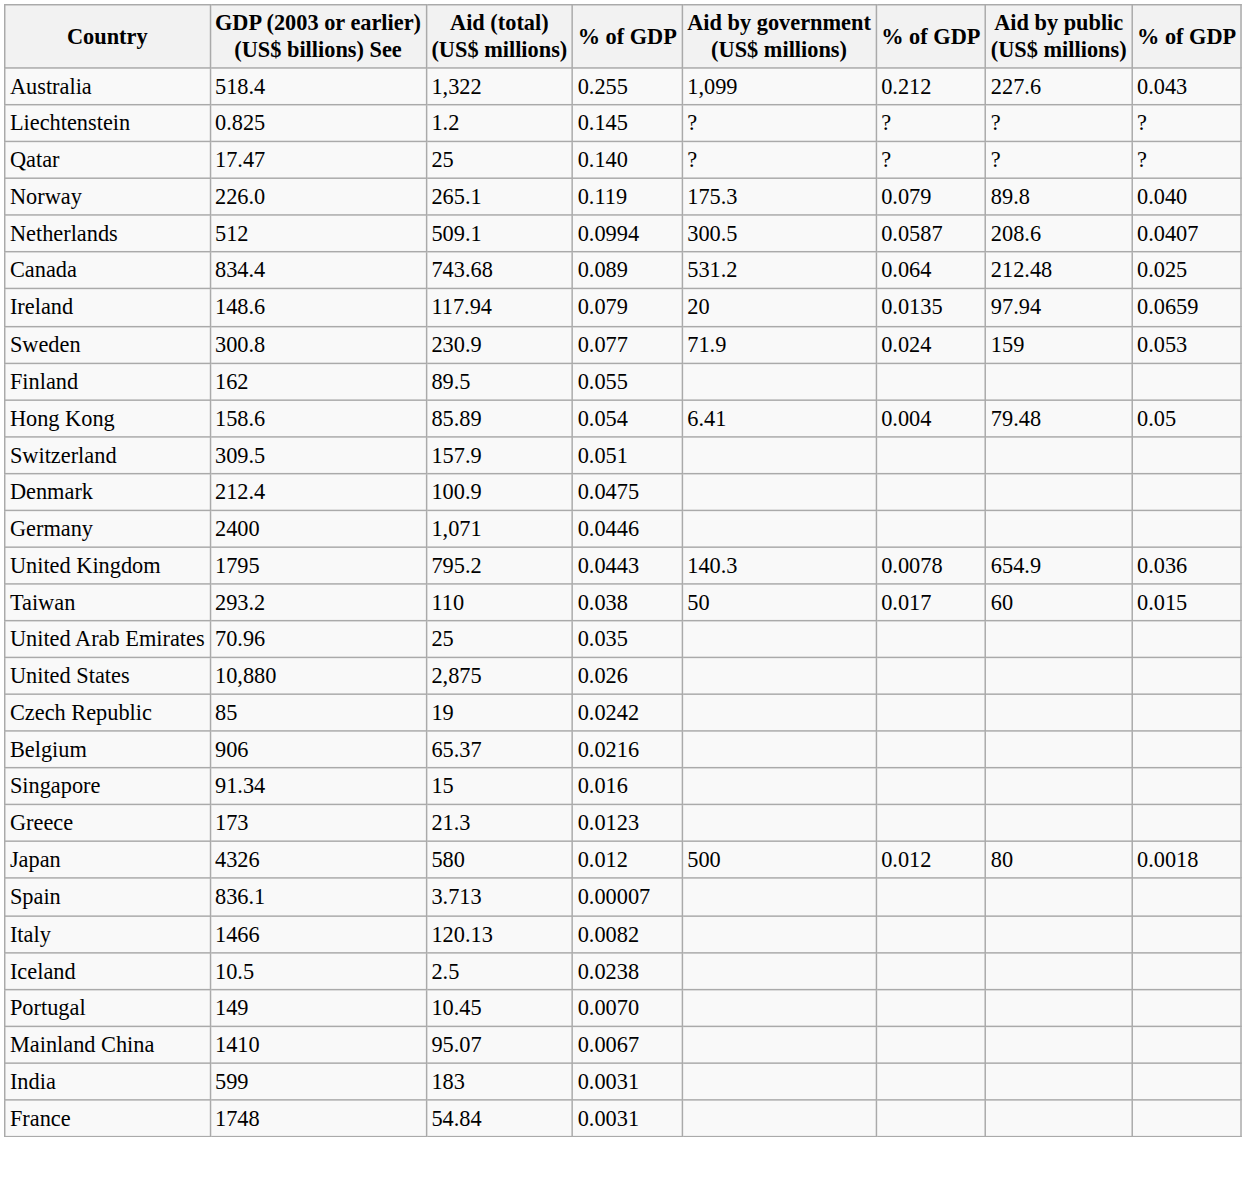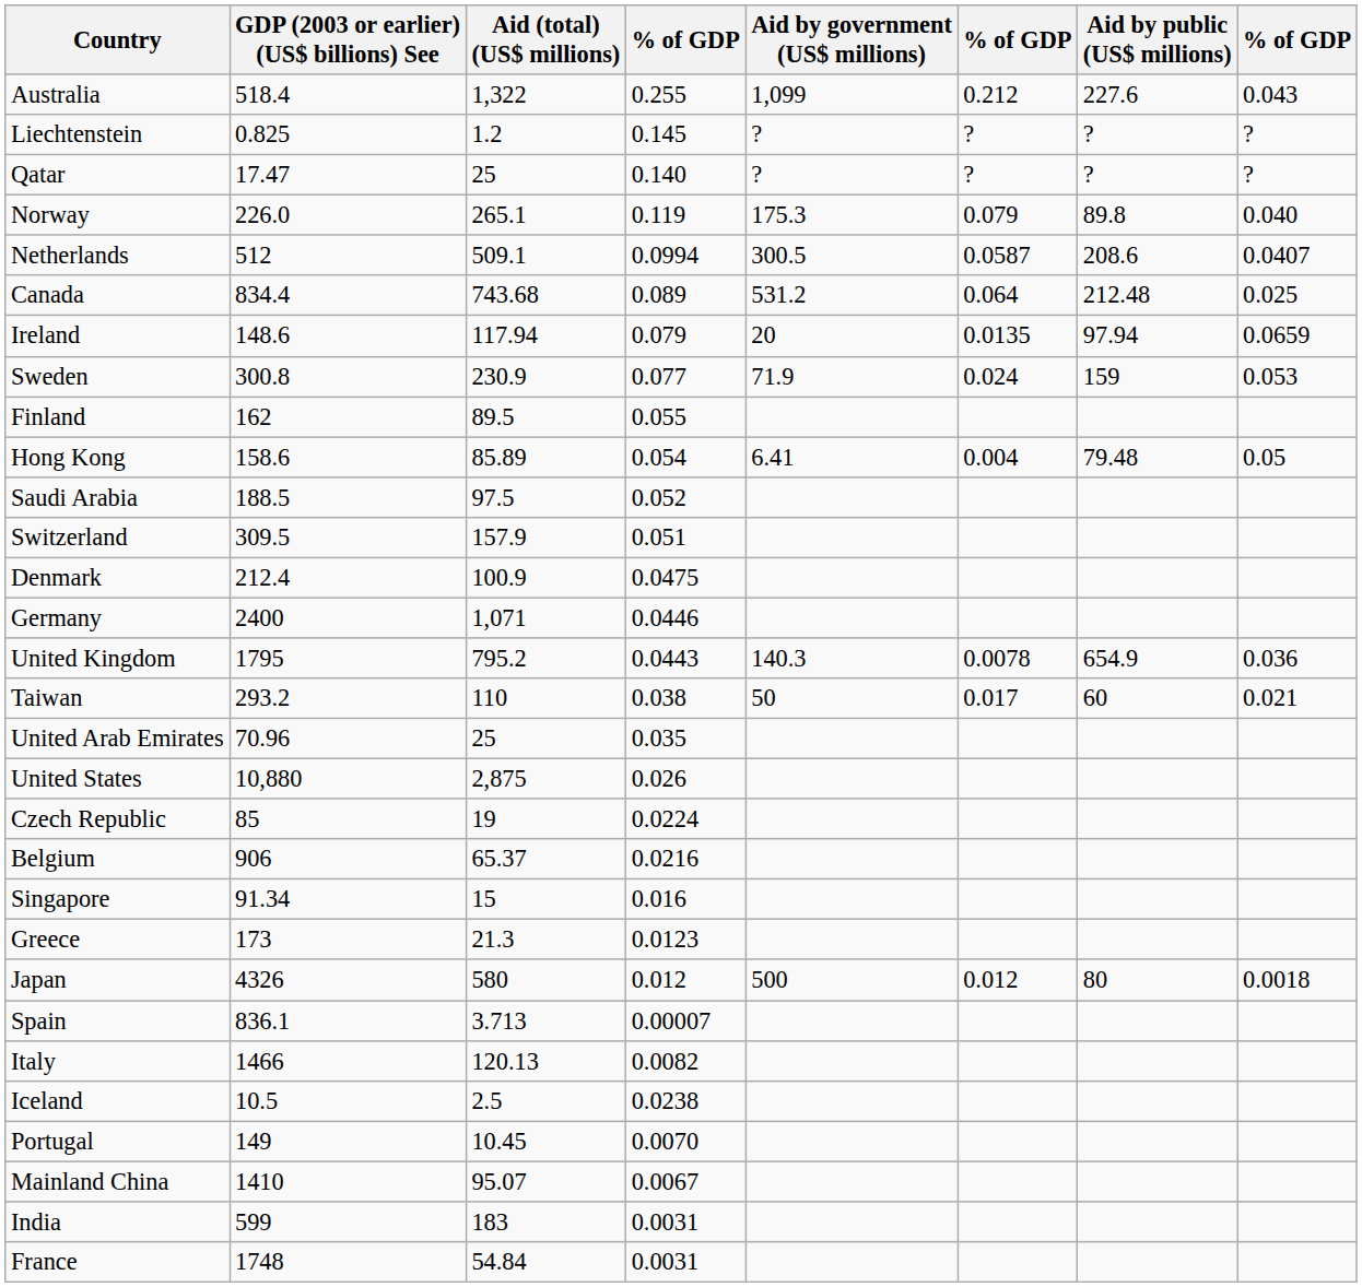+ row: Saudi Arabia | 188.5 | 97.5 | 0.052
Taiwan | column 8: 0.015 -> 0.021
Czech Republic | column 4: 0.0242 -> 0.0224
